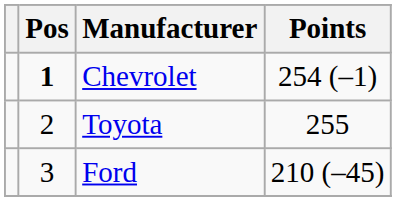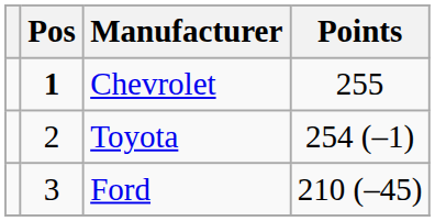Chevrolet | Points: 254 (–1) -> 255
Toyota | Points: 255 -> 254 (–1)
